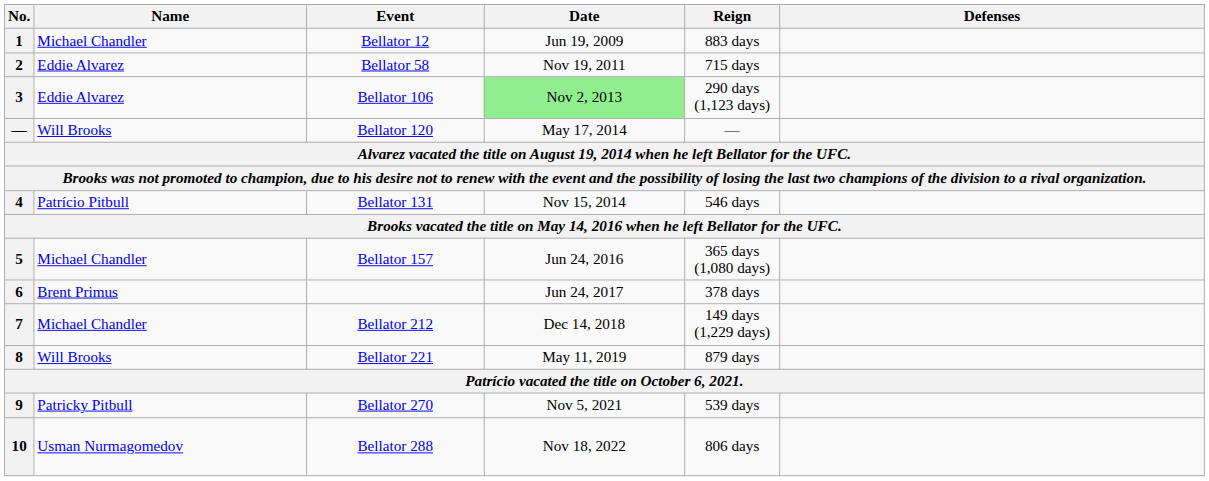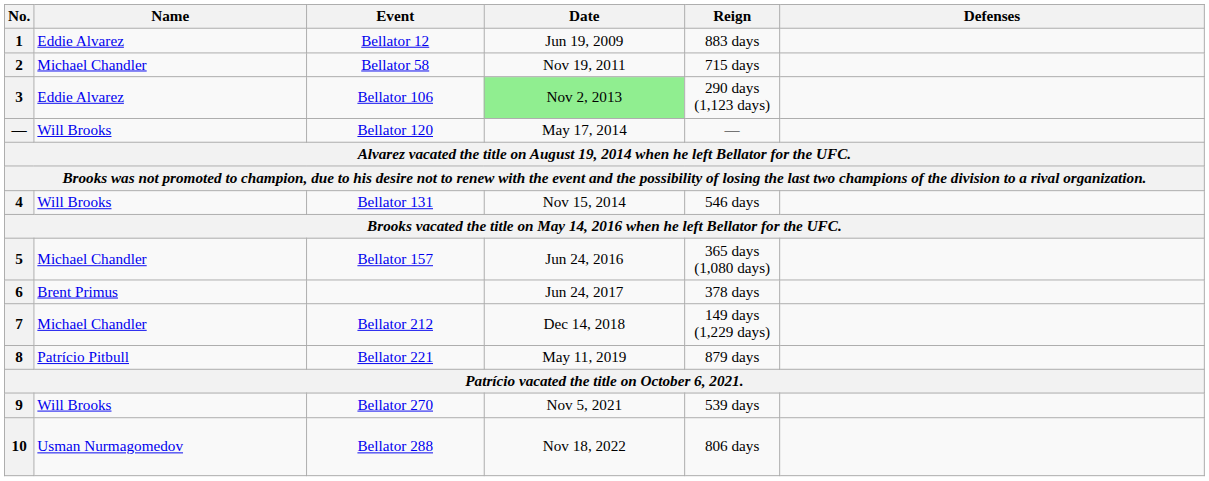1 | Name: Michael Chandler -> Eddie Alvarez
2 | Name: Eddie Alvarez -> Michael Chandler
4 | Name: Patrício Pitbull -> Will Brooks
8 | Name: Will Brooks -> Patrício Pitbull
9 | Name: Patricky Pitbull -> Will Brooks
